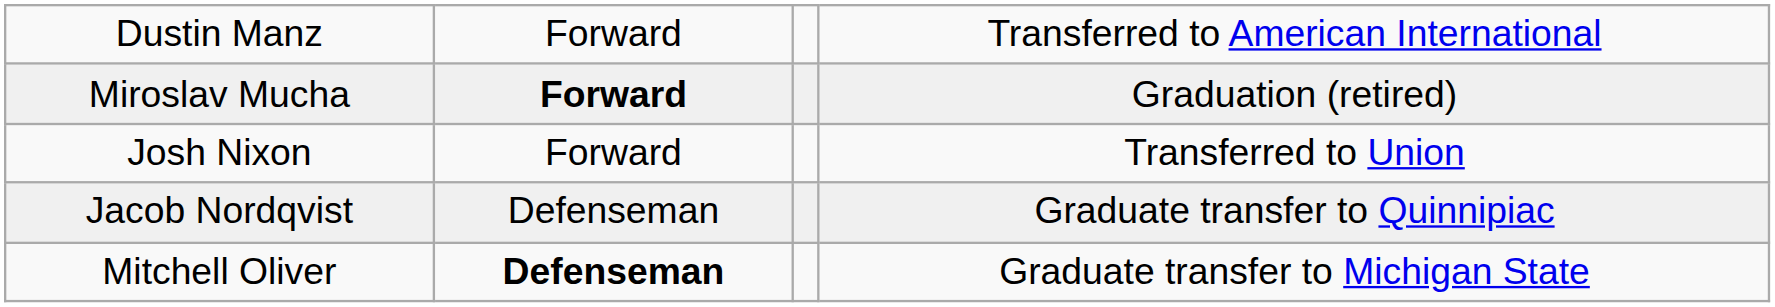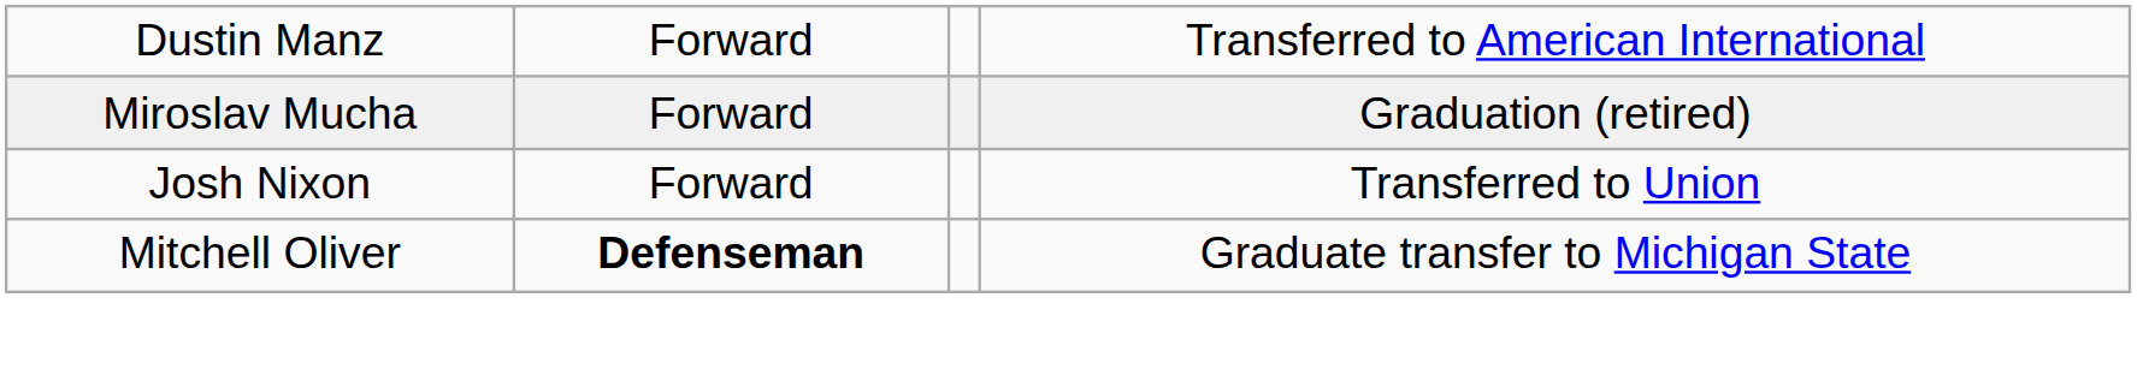Miroslav Mucha | column 2: bold -> normal
- row: Jacob Nordqvist | Defenseman | Graduate transfer to Quinnipiac
